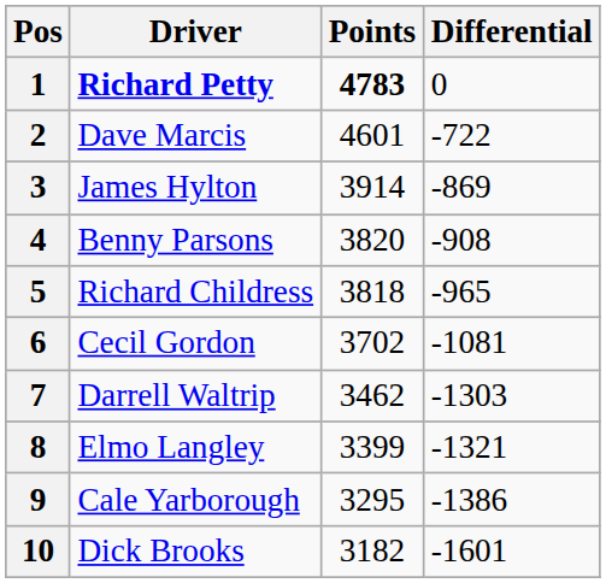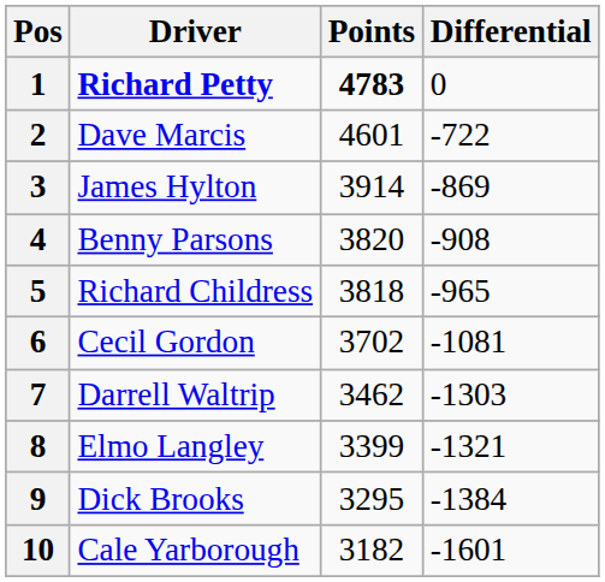9 | Driver: Cale Yarborough -> Dick Brooks
9 | Differential: -1386 -> -1384
10 | Driver: Dick Brooks -> Cale Yarborough
